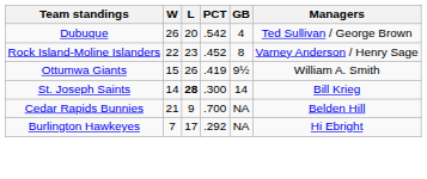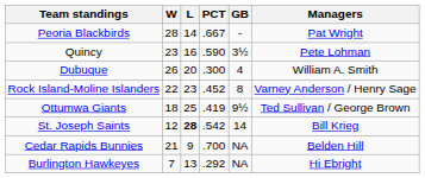+ row: Peoria Blackbirds | 28 | 14 | .667 | - | Pat Wright
+ row: Quincy | 23 | 16 | .590 | 3½ | Pete Lohman
Dubuque | PCT: .542 -> .300
Dubuque | Managers: Ted Sullivan / George Brown -> William A. Smith
Ottumwa Giants | W: 15 -> 18
Ottumwa Giants | L: 26 -> 25
Ottumwa Giants | Managers: William A. Smith -> Ted Sullivan / George Brown
St. Joseph Saints | W: 14 -> 12
St. Joseph Saints | PCT: .300 -> .542
Burlington Hawkeyes | L: 17 -> 13
